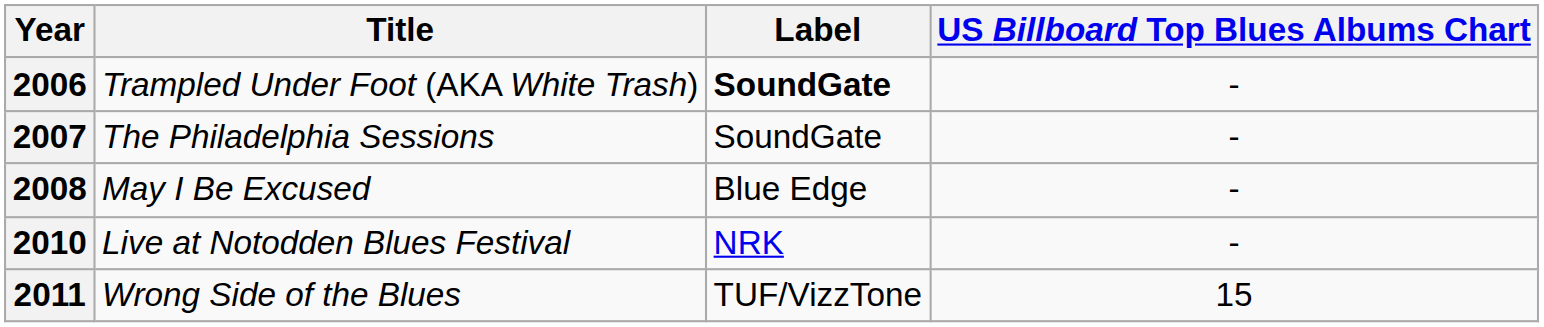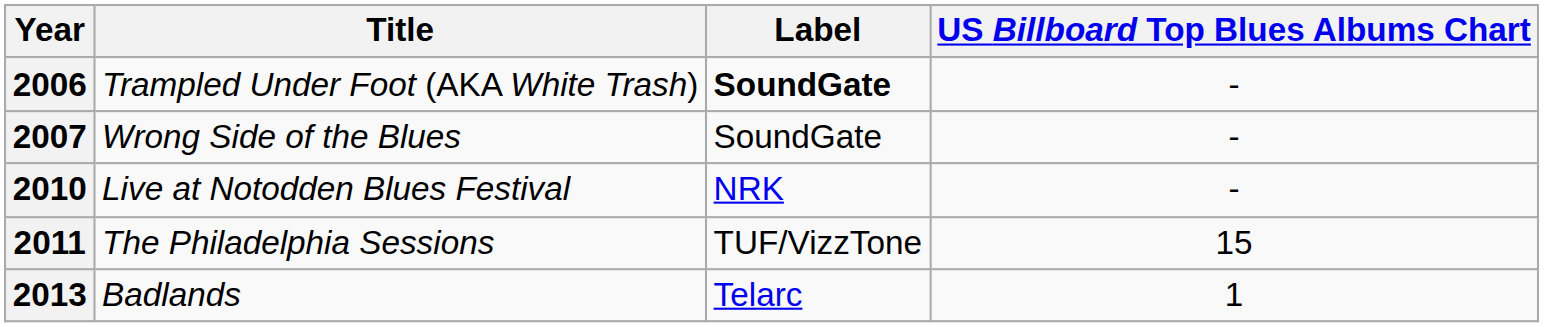2007 | Title: The Philadelphia Sessions -> Wrong Side of the Blues
- row: 2008 | May I Be Excused | Blue Edge | -
2011 | Title: Wrong Side of the Blues -> The Philadelphia Sessions
+ row: 2013 | Badlands | Telarc | 1
